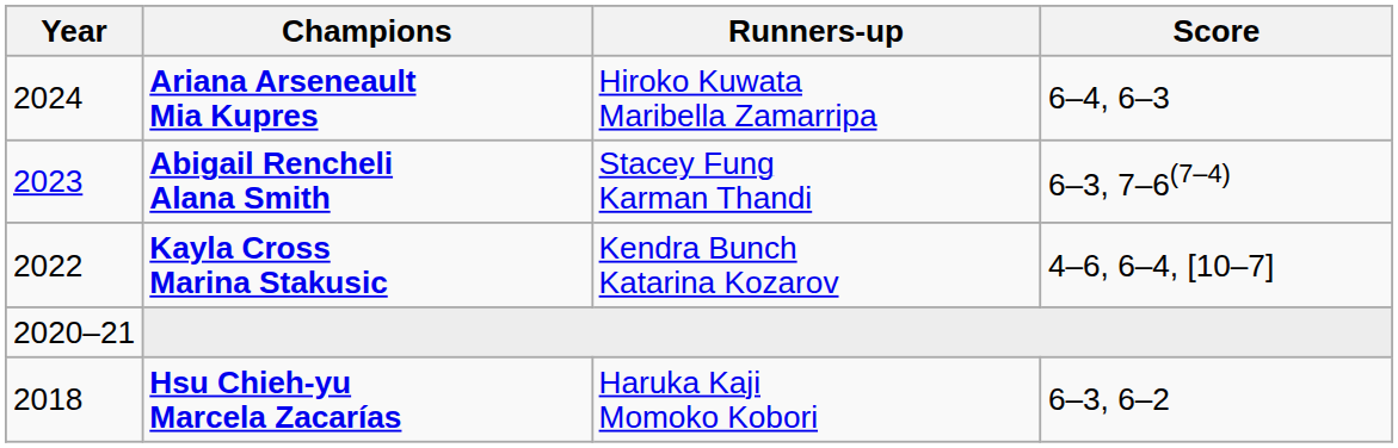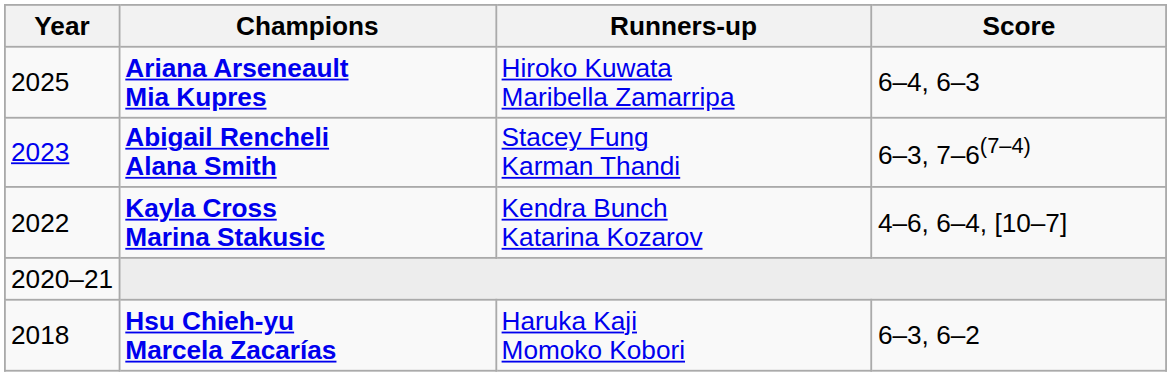Ariana Arseneault Mia Kupres | Year: 2024 -> 2025
